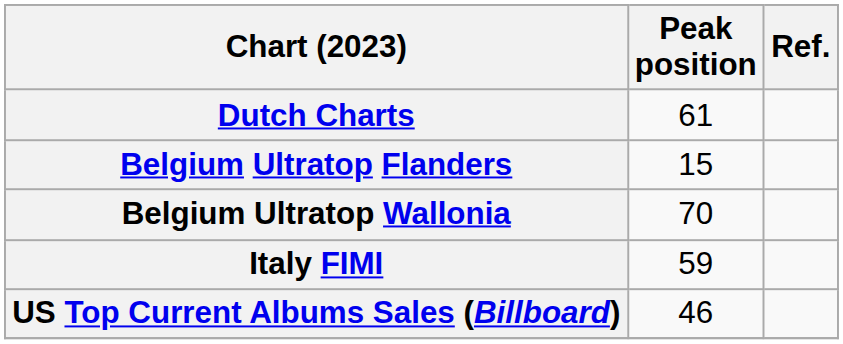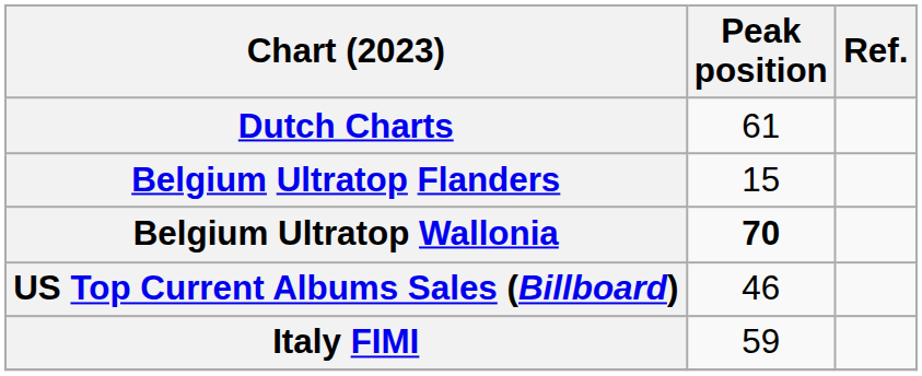Belgium Ultratop Wallonia | Peak position: normal -> bold
rows swapped: Italy FIMI <-> US Top Current Albums Sales (Billboard)
